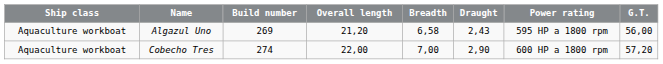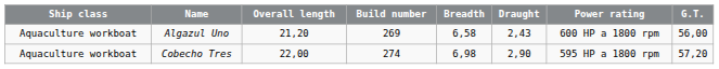columns swapped: Build number <-> Overall length
Algazul Uno | Power rating: 595 HP a 1800 rpm -> 600 HP a 1800 rpm
Cobecho Tres | Breadth: 7,00 -> 6,98
Cobecho Tres | Power rating: 600 HP a 1800 rpm -> 595 HP a 1800 rpm
